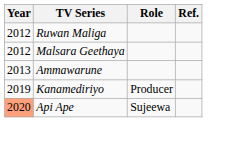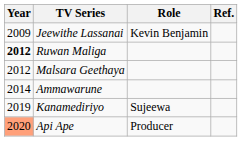+ row: 2009 | Jeewithe Lassanai | Kevin Benjamin
Ruwan Maliga | Year: normal -> bold
Ammawarune | Year: 2013 -> 2014
Kanamediriyo | Role: Producer -> Sujeewa
Api Ape | Role: Sujeewa -> Producer
